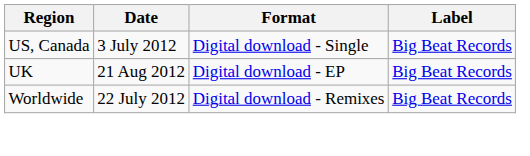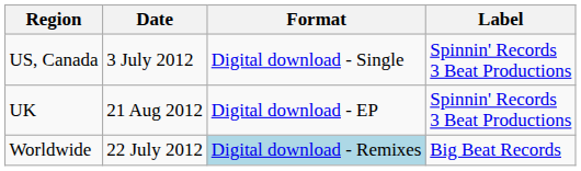US, Canada | Label: Big Beat Records -> Spinnin' Records 3 Beat Productions
UK | Label: Big Beat Records -> Spinnin' Records 3 Beat Productions
Worldwide | Format: no background -> lightblue background
